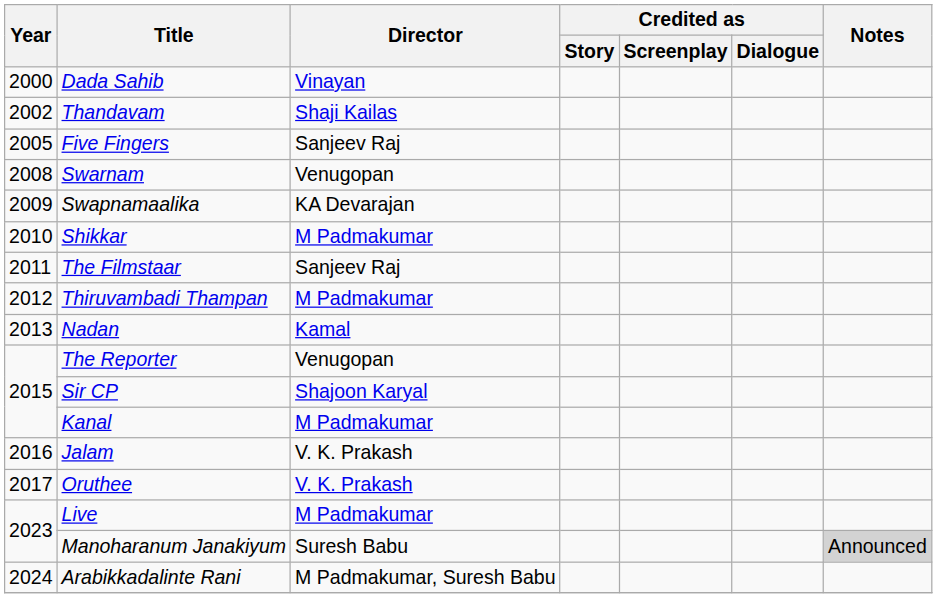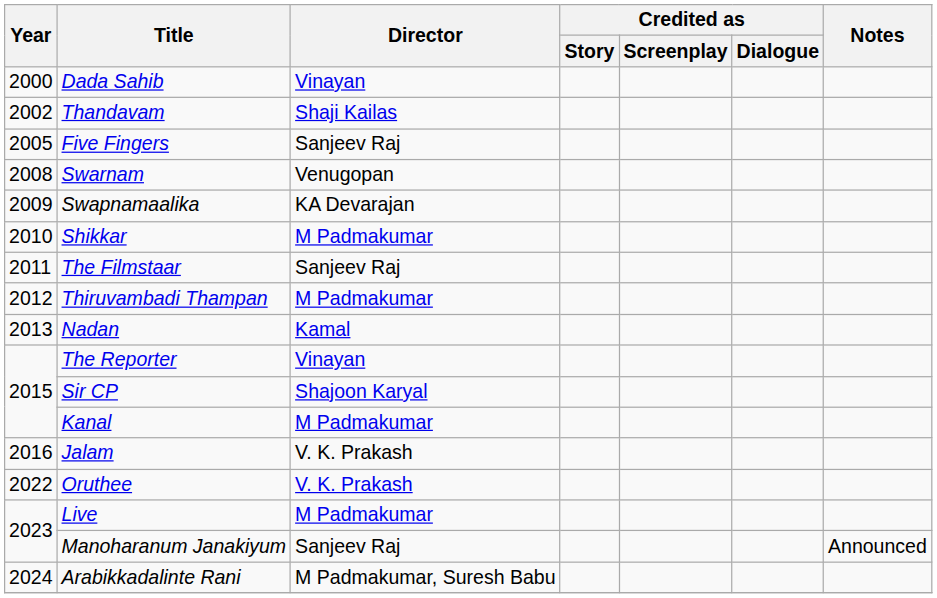The Reporter | Director: Venugopan -> Vinayan
Oruthee | Year: 2017 -> 2022
Manoharanum Janakiyum | Director: Suresh Babu -> Sanjeev Raj
Manoharanum Janakiyum | Notes: lightgrey background -> no background
